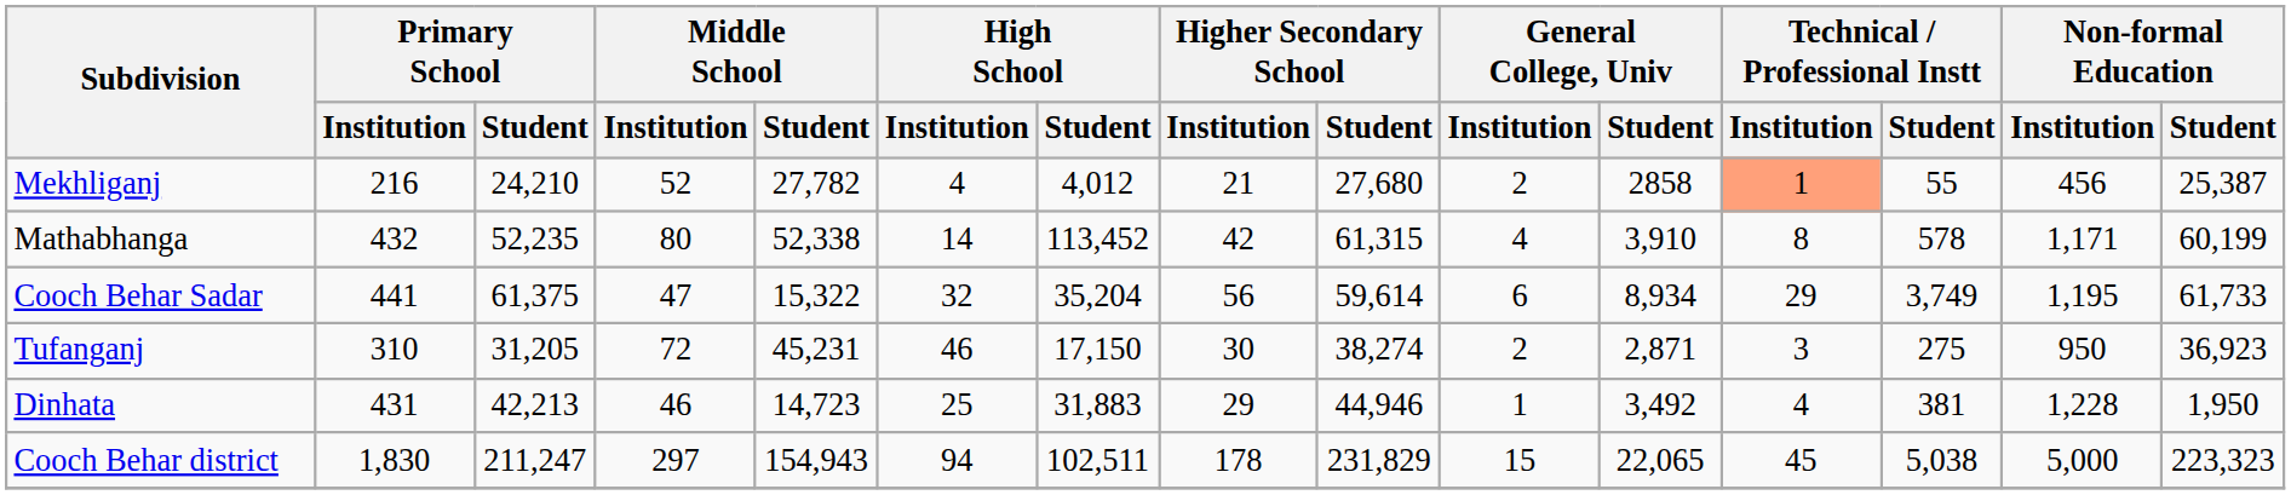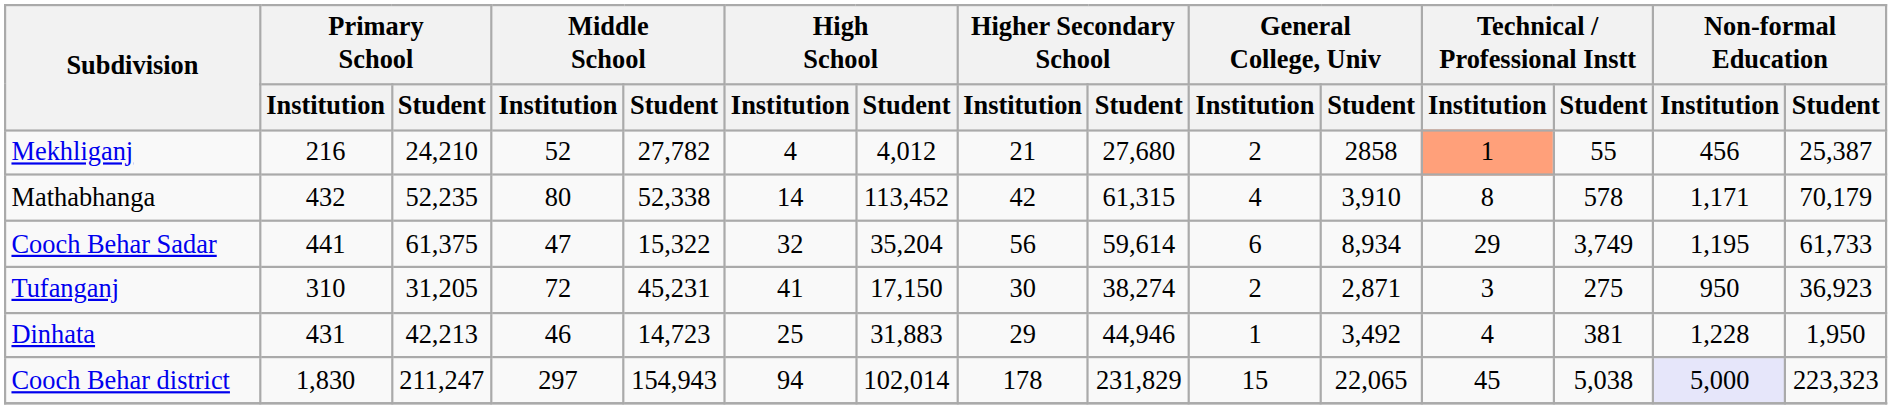Mathabhanga | Non-formal Education / Student: 60,199 -> 70,179
Tufanganj | High School / Institution: 46 -> 41
Cooch Behar district | High School / Student: 102,511 -> 102,014
Cooch Behar district | Non-formal Education / Institution: no background -> lavender background
